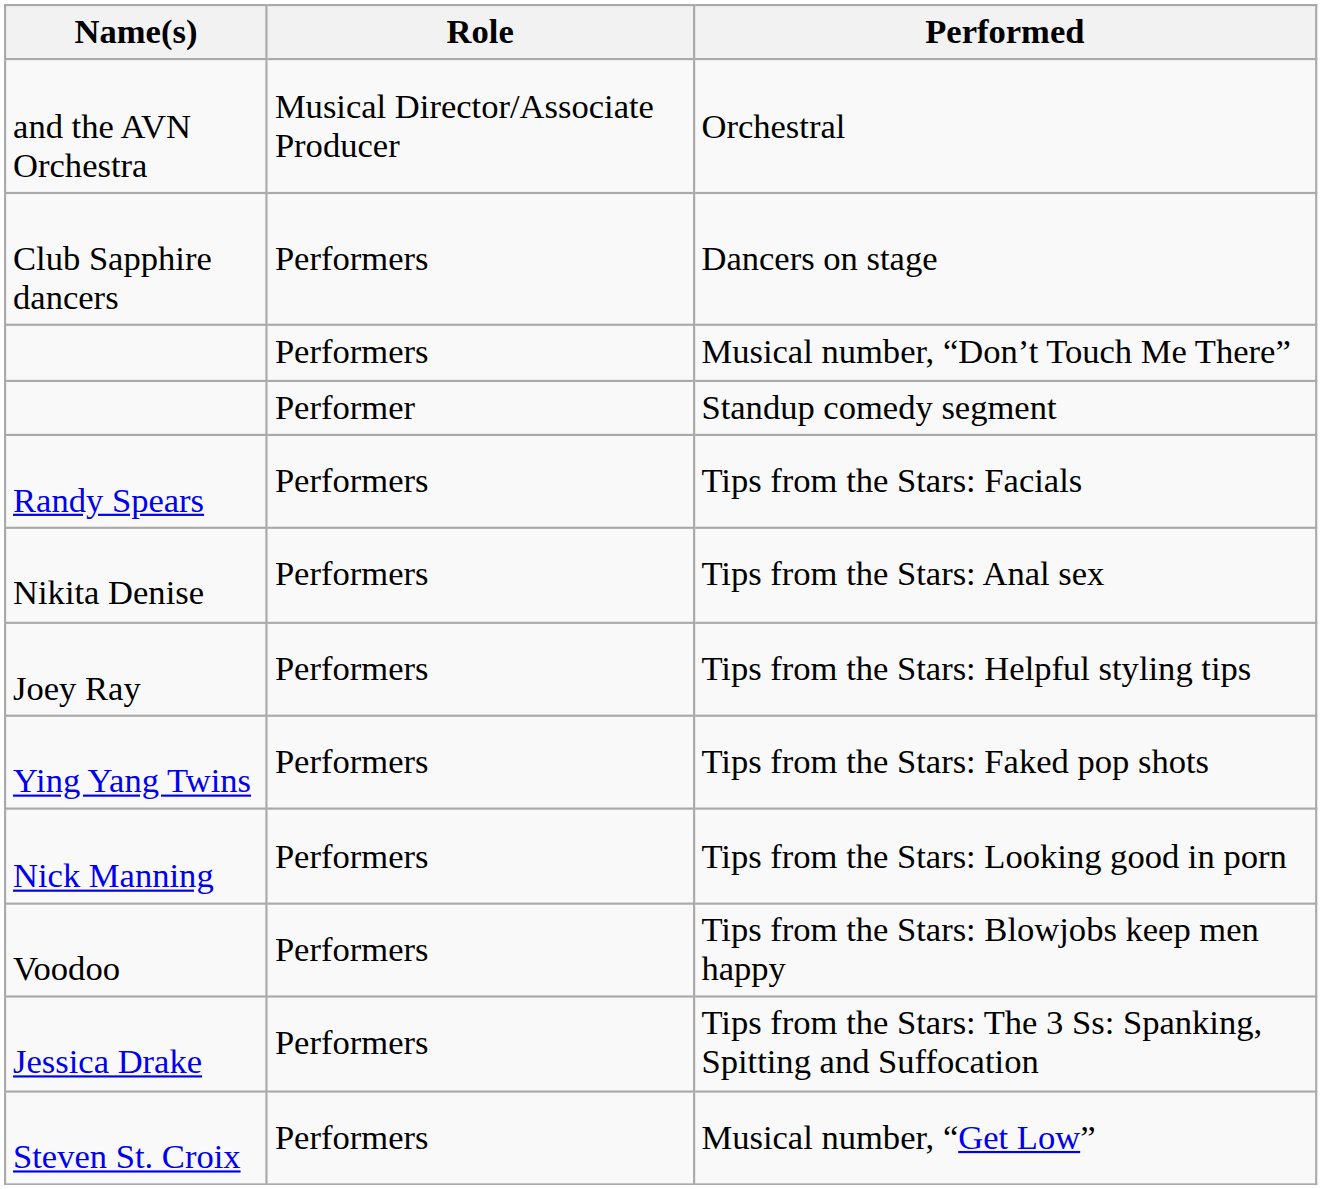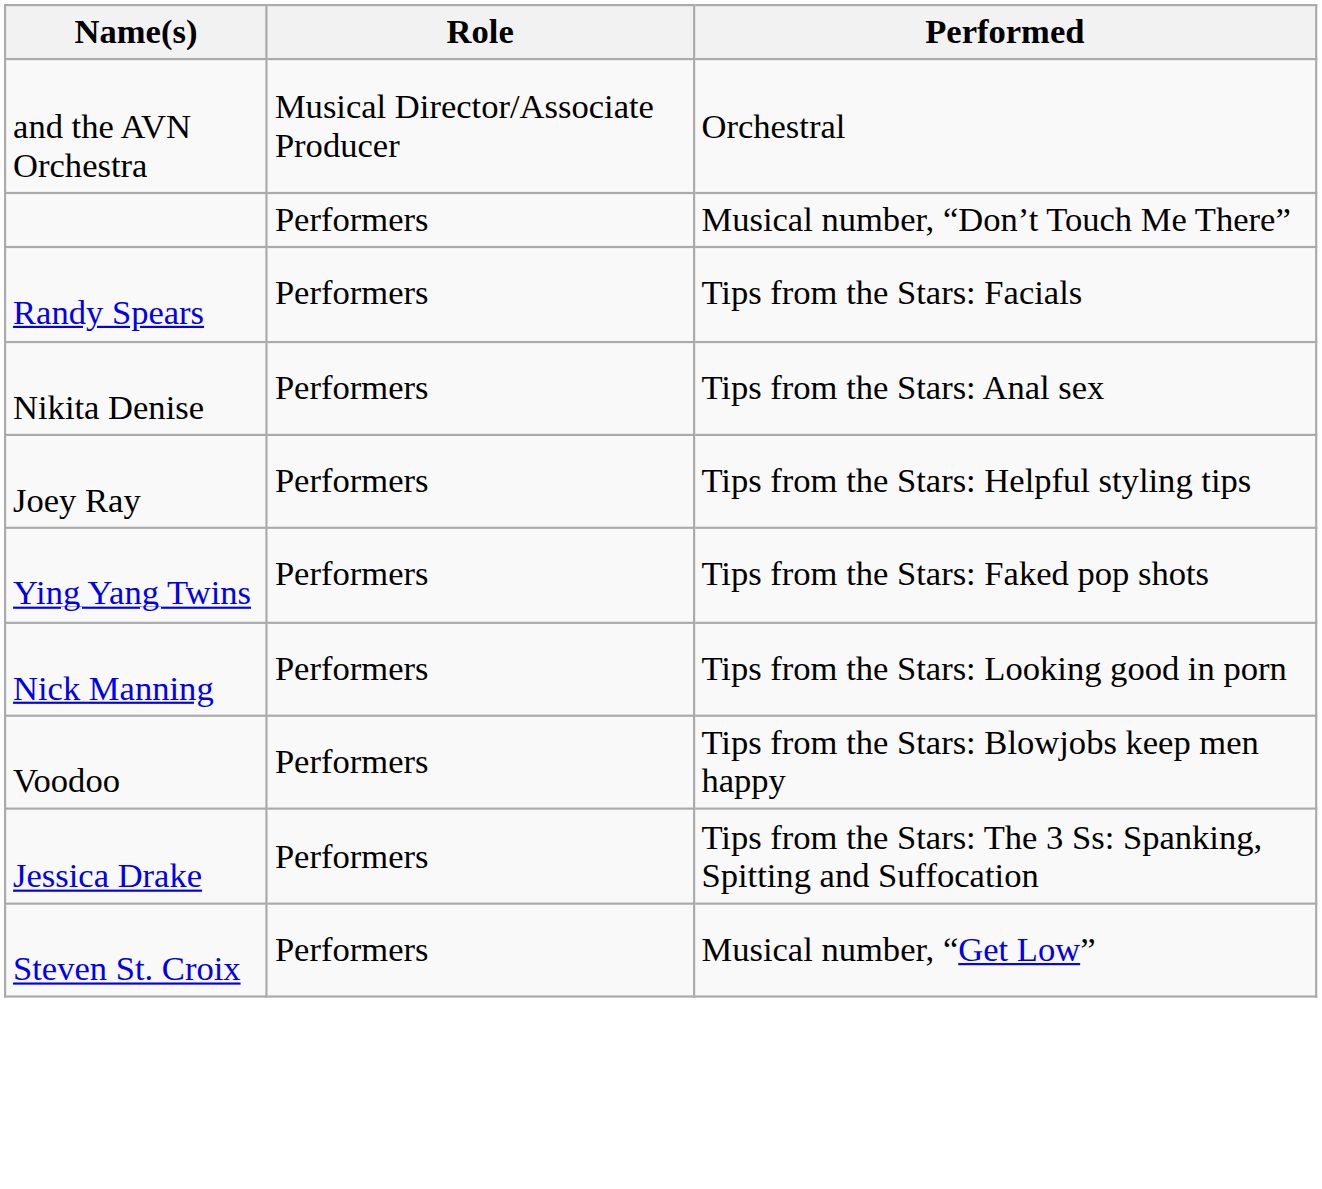- row: Club Sapphire dancers | Performers | Dancers on stage
- row: Performer | Standup comedy segment
